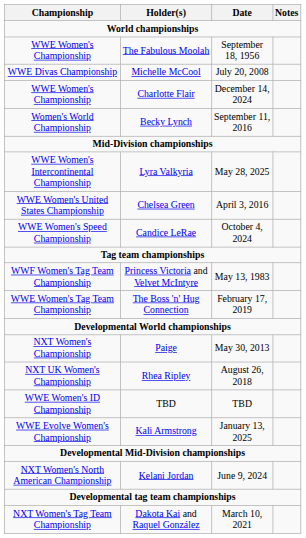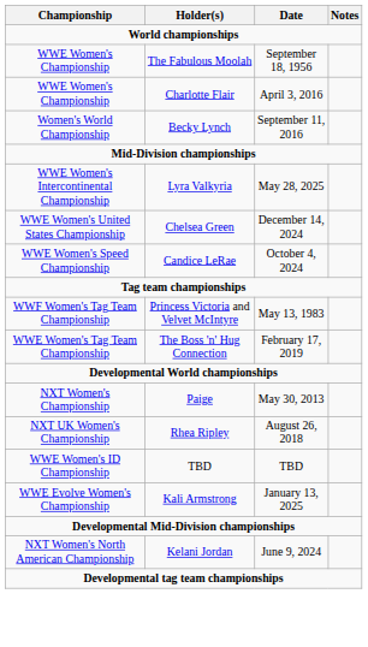- row: WWE Divas Championship | Michelle McCool | July 20, 2008
Charlotte Flair | Date: December 14, 2024 -> April 3, 2016
Chelsea Green | Date: April 3, 2016 -> December 14, 2024
- row: NXT Women's Tag Team Championship | Dakota Kai and Raquel González | March 10, 2021
